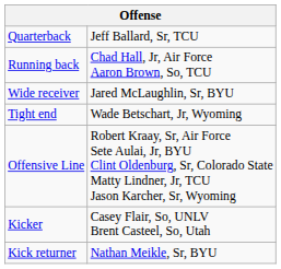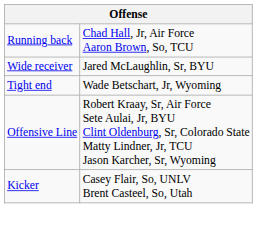- row: Quarterback | Jeff Ballard, Sr, TCU
- row: Kick returner | Nathan Meikle, Sr, BYU
